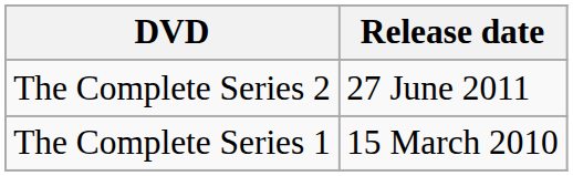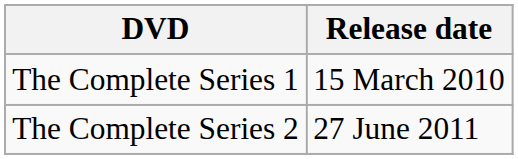rows swapped: The Complete Series 1 <-> The Complete Series 2
